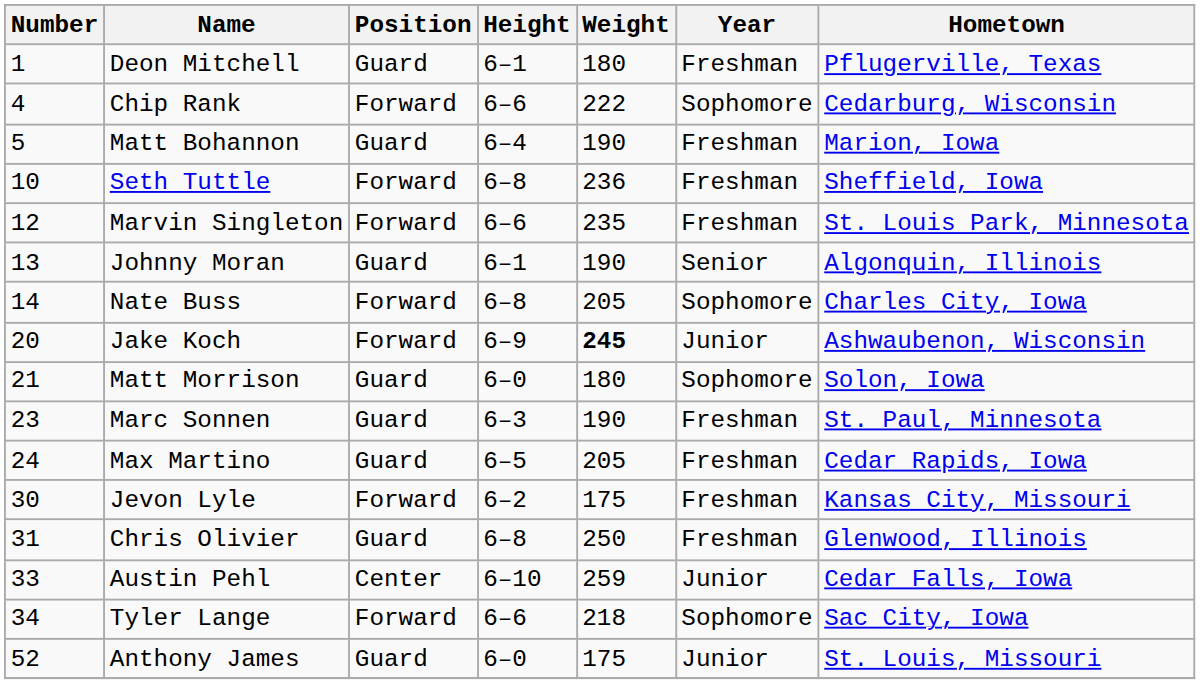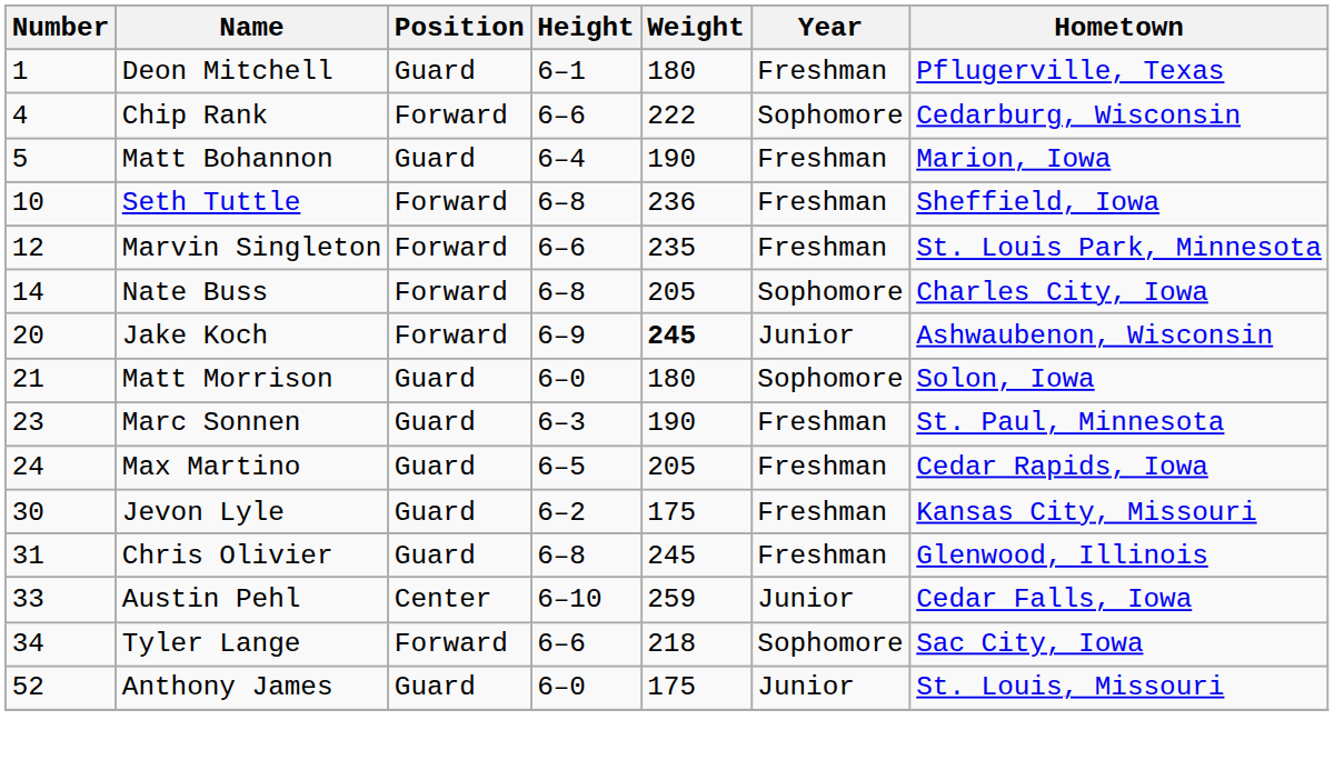- row: 13 | Johnny Moran | Guard | 6–1 | 190 | Senior | Algonquin, Illinois
Jevon Lyle | Position: Forward -> Guard
Chris Olivier | Weight: 250 -> 245
